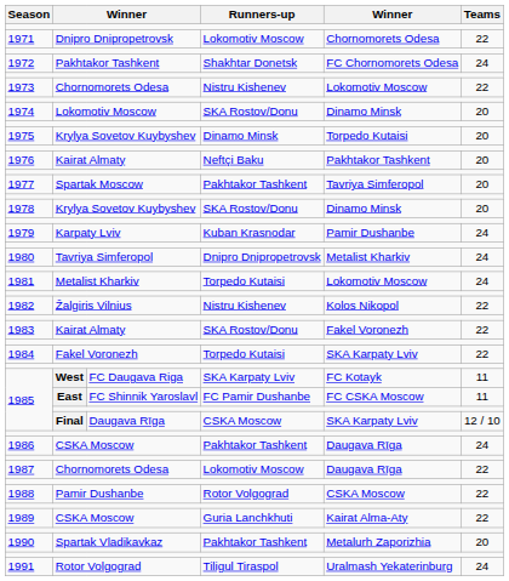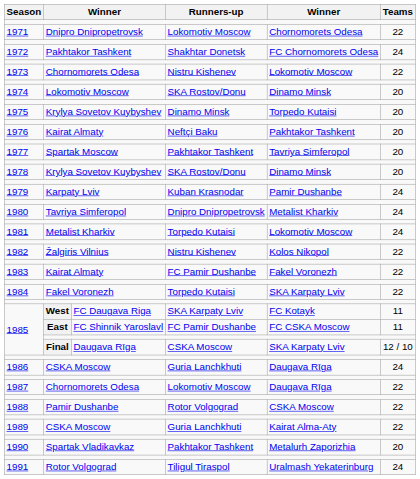1983 | Runners-up: SKA Rostov/Donu -> FC Pamir Dushanbe
1986 | Runners-up: Pakhtakor Tashkent -> Guria Lanchkhuti
